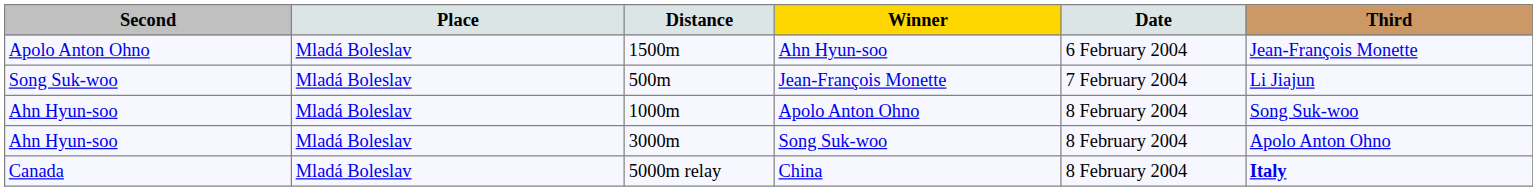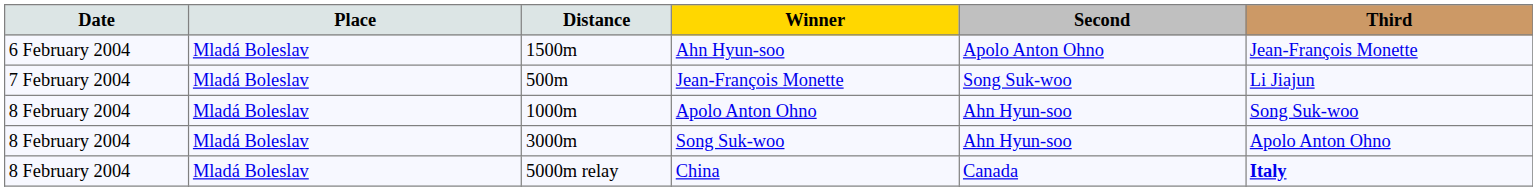columns swapped: Date <-> Second
